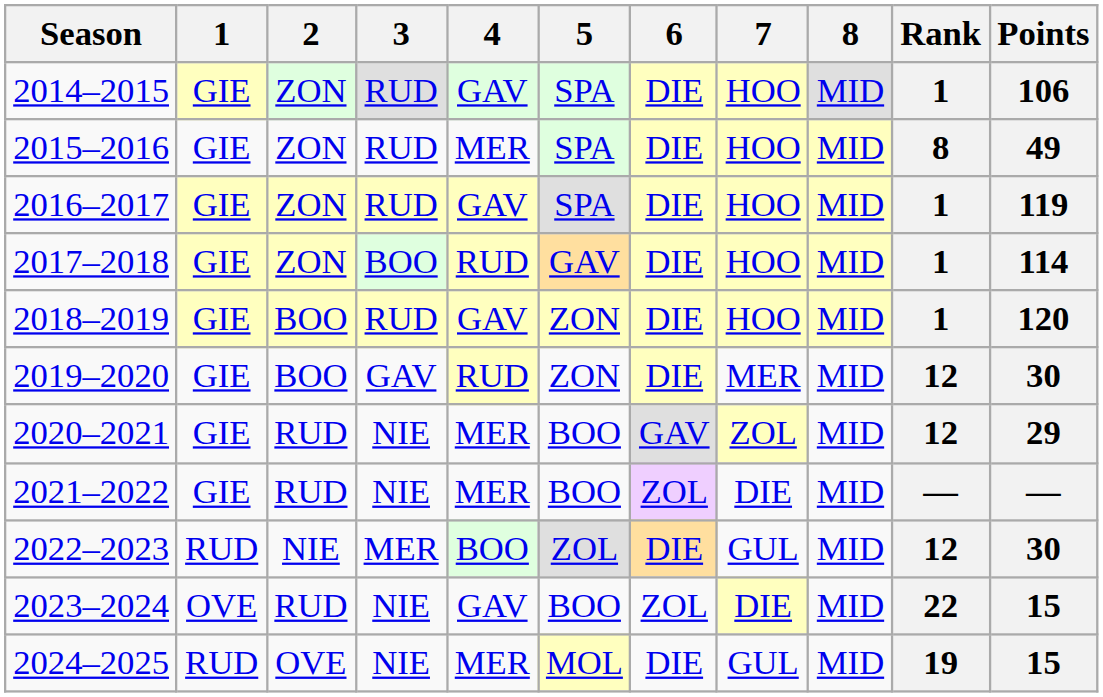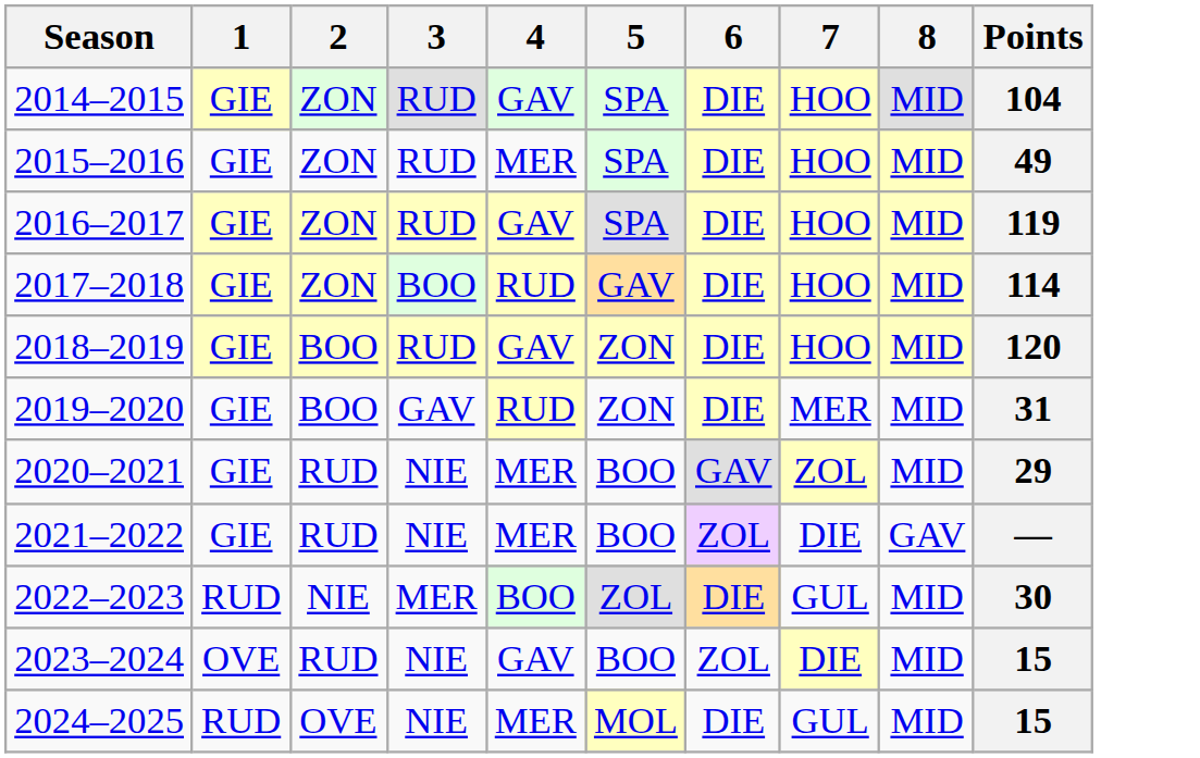- column: Rank | 1 | 8 | 1 | 1 | 1 | 12 | 12 | — | 12 | 22 | 19
2014–2015 | Points: 106 -> 104
2019–2020 | Points: 30 -> 31
2021–2022 | 8: MID -> GAV
